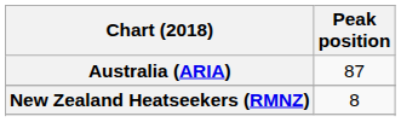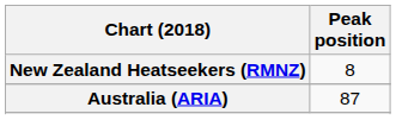rows swapped: Australia (ARIA) <-> New Zealand Heatseekers (RMNZ)
